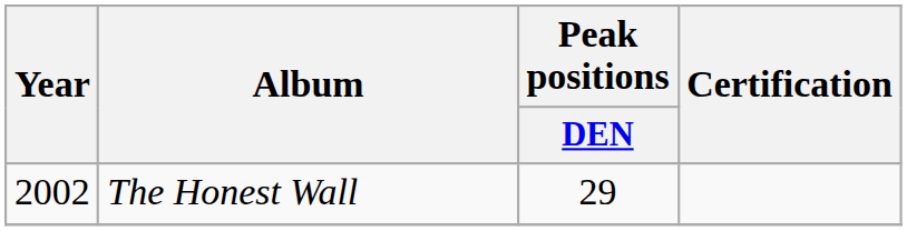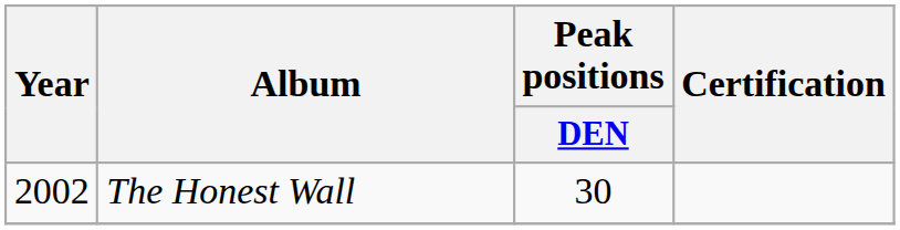The Honest Wall | Peak positions / DEN: 29 -> 30
